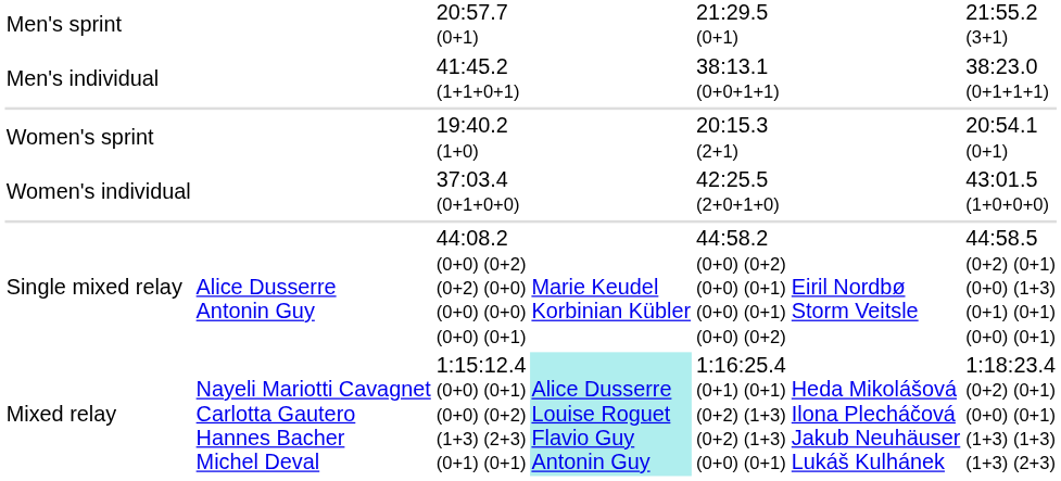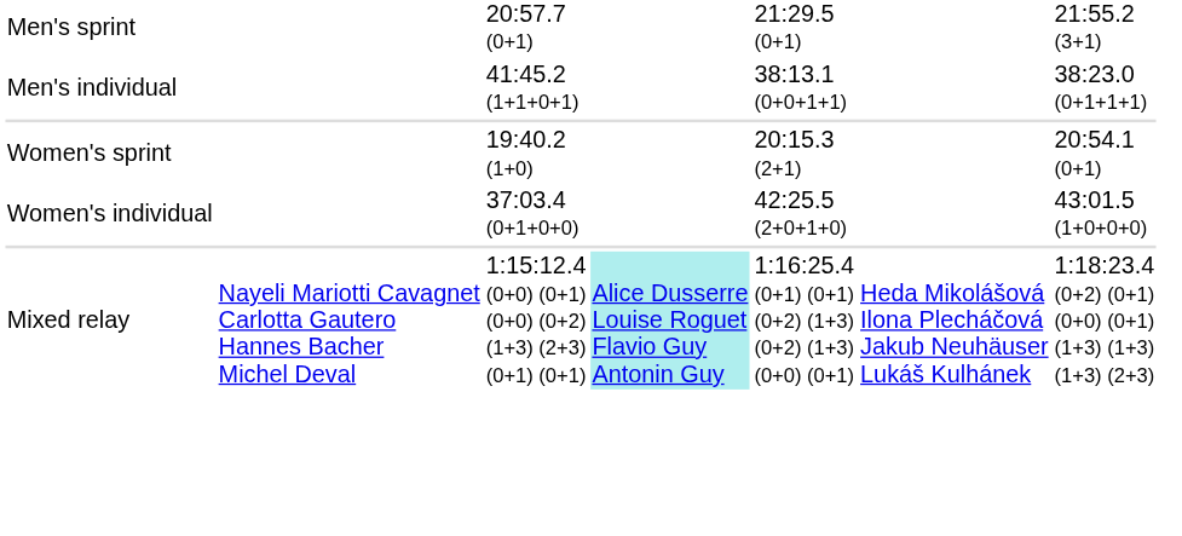- row: Single mixed relay | Alice Dusserre Antonin Guy | 44:08.2 (0+0) (0+2) (0+2) (0+0) (0+0) (0+0) (0+0) (0+1) | Marie Keudel Korbinian Kübler | 44:58.2 (0+0) (0+2) (0+0) (0+1) (0+0) (0+1) (0+0) (0+2) | Eiril Nordbø Storm Veitsle | 44:58.5 (0+2) (0+1) (0+0) (1+3) (0+1) (0+1) (0+0) (0+1)
